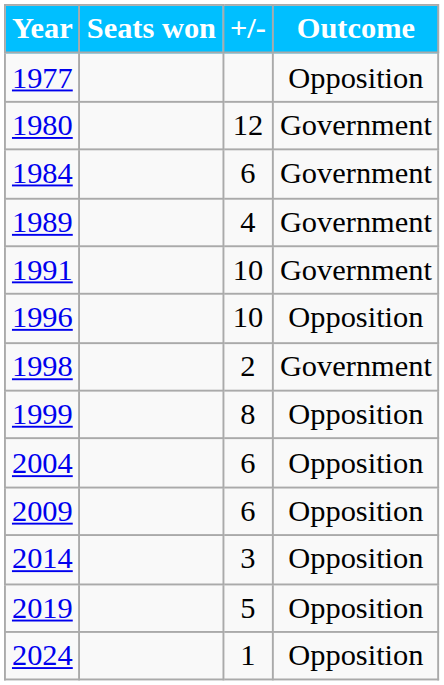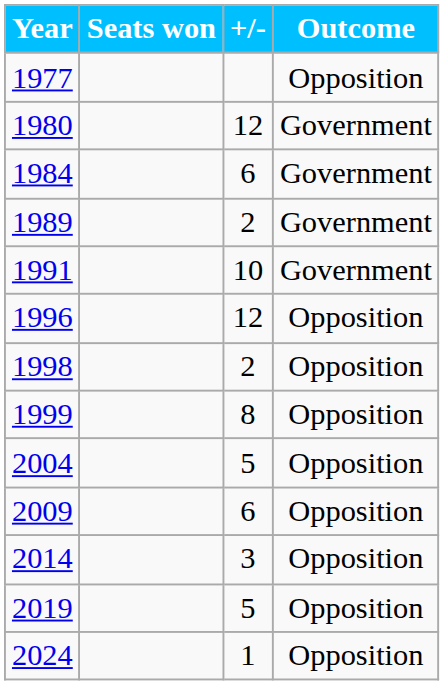1989 | +/-: 4 -> 2
1996 | +/-: 10 -> 12
1998 | Outcome: Government -> Opposition
2004 | +/-: 6 -> 5
